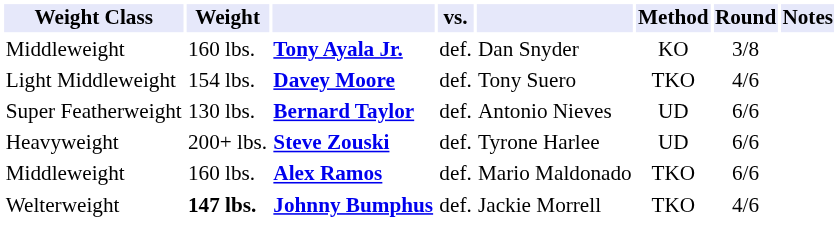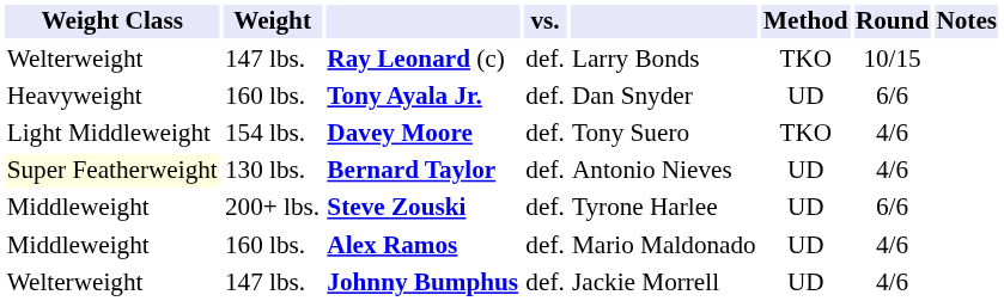+ row: Welterweight | 147 lbs. | Ray Leonard (c) | def. | Larry Bonds | TKO | 10/15
Tony Ayala Jr. | Weight Class: Middleweight -> Heavyweight
Tony Ayala Jr. | Method: KO -> UD
Tony Ayala Jr. | Round: 3/8 -> 6/6
Bernard Taylor | Weight Class: no background -> lightyellow background
Bernard Taylor | Round: 6/6 -> 4/6
Steve Zouski | Weight Class: Heavyweight -> Middleweight
Alex Ramos | Method: TKO -> UD
Alex Ramos | Round: 6/6 -> 4/6
Johnny Bumphus | Weight: bold -> normal
Johnny Bumphus | Method: TKO -> UD
